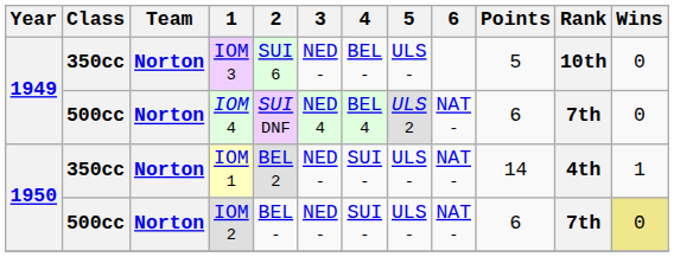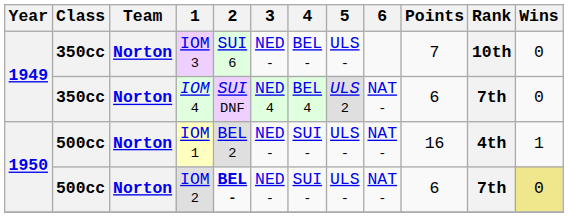IOM 3 | Points: 5 -> 7
IOM 4 | Class: 500cc -> 350cc
IOM 1 | Class: 350cc -> 500cc
IOM 1 | Points: 14 -> 16
IOM 2 | 2: normal -> bold
